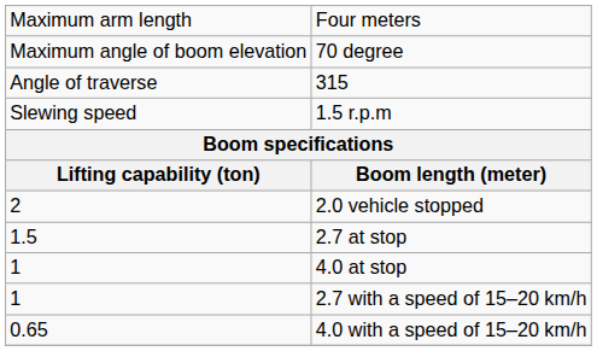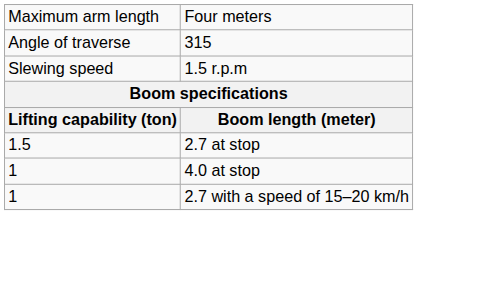- row: Maximum angle of boom elevation | 70 degree
- row: 2 | 2.0 vehicle stopped
- row: 0.65 | 4.0 with a speed of 15–20 km/h
